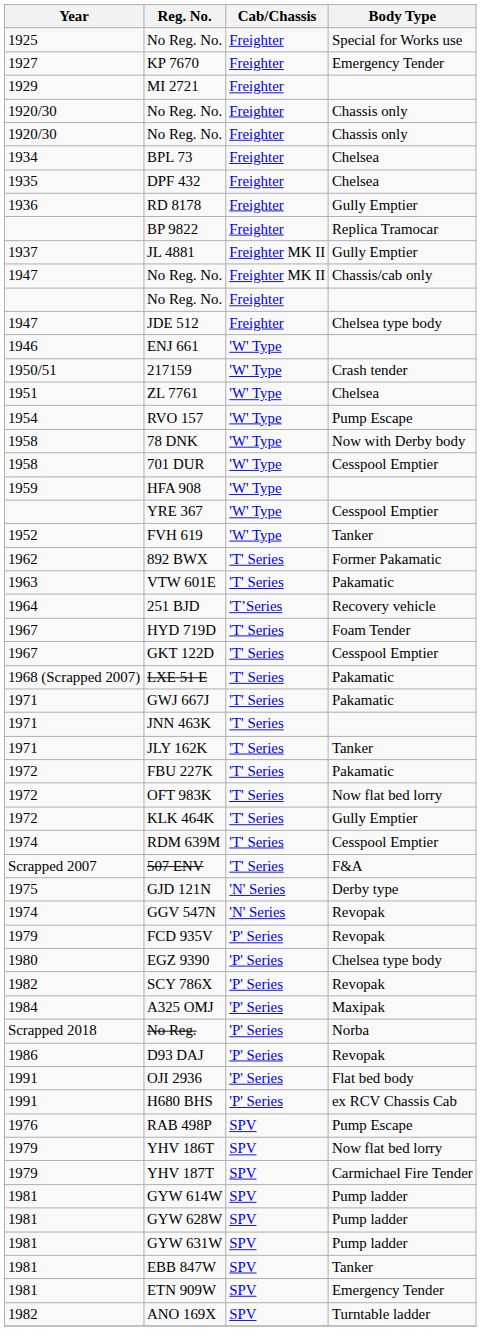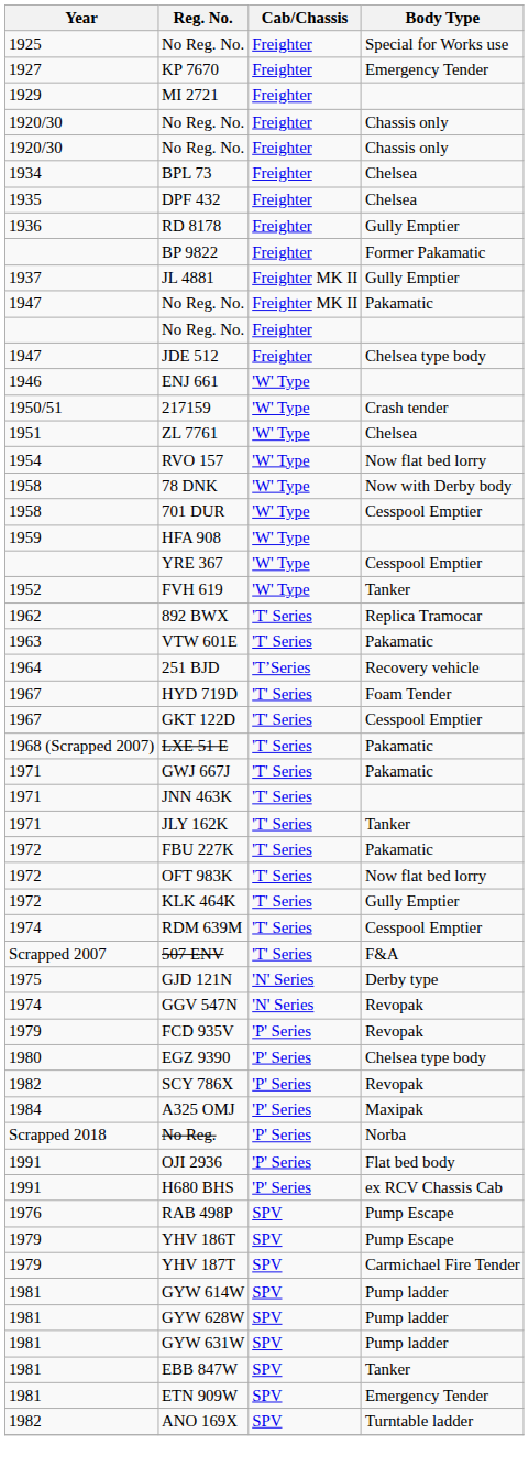BP 9822 | Body Type: Replica Tramocar -> Former Pakamatic
1947 / No Reg. No. | Body Type: Chassis/cab only -> Pakamatic
RVO 157 | Body Type: Pump Escape -> Now flat bed lorry
892 BWX | Body Type: Former Pakamatic -> Replica Tramocar
- row: 1986 | D93 DAJ | 'P' Series | Revopak
YHV 186T | Body Type: Now flat bed lorry -> Pump Escape
